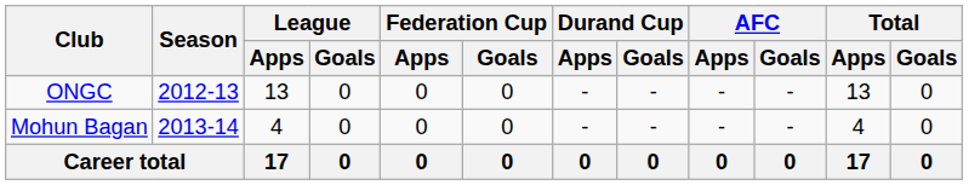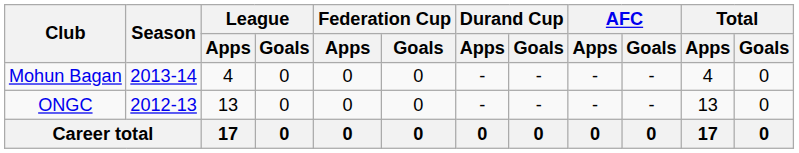rows swapped: ONGC <-> Mohun Bagan
